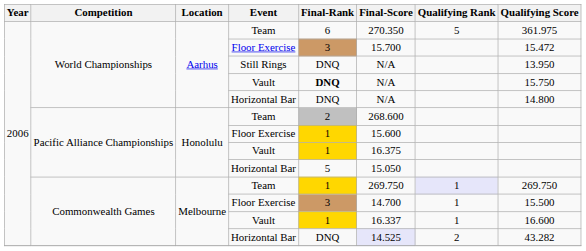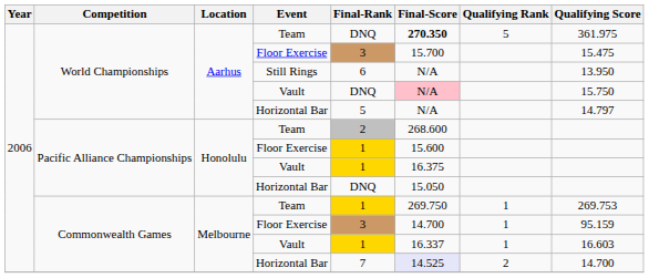World Championships / Team | Final-Rank: 6 -> DNQ
World Championships / Team | Final-Score: normal -> bold
World Championships / Floor Exercise | Qualifying Score: 15.472 -> 15.475
Still Rings | Final-Rank: DNQ -> 6
World Championships / Vault | Final-Rank: bold -> normal
World Championships / Vault | Final-Score: no background -> pink background
World Championships / Horizontal Bar | Final-Rank: DNQ -> 5
World Championships / Horizontal Bar | Qualifying Score: 14.800 -> 14.797
Pacific Alliance Championships / Horizontal Bar | Final-Rank: 5 -> DNQ
Commonwealth Games / Team | Qualifying Rank: lavender background -> no background
Commonwealth Games / Team | Qualifying Score: 269.750 -> 269.753
Commonwealth Games / Floor Exercise | Qualifying Score: 15.500 -> 95.159
Commonwealth Games / Vault | Qualifying Score: 16.600 -> 16.603
Commonwealth Games / Horizontal Bar | Final-Rank: DNQ -> 7
Commonwealth Games / Horizontal Bar | Qualifying Score: 43.282 -> 14.700
